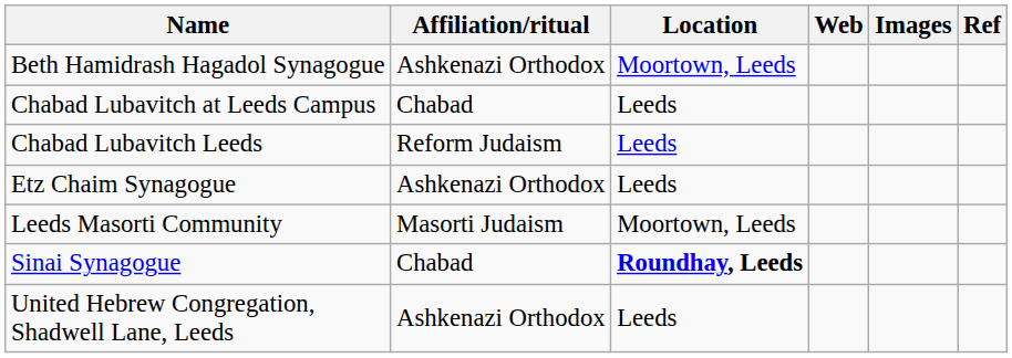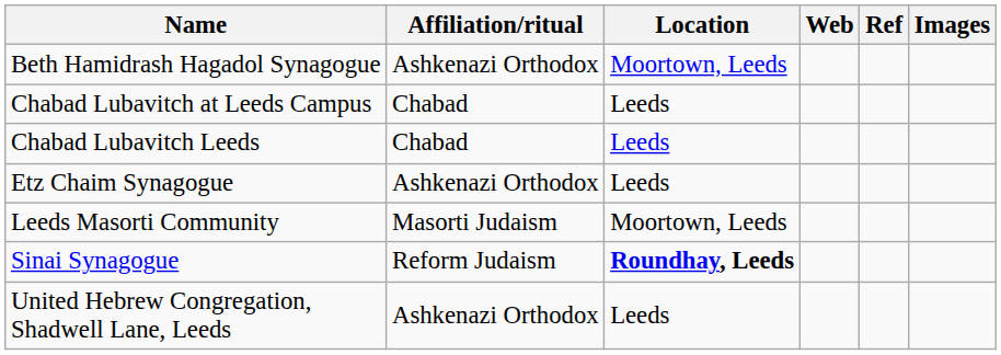columns swapped: Ref <-> Images
Chabad Lubavitch Leeds | Affiliation/ritual: Reform Judaism -> Chabad
Sinai Synagogue | Affiliation/ritual: Chabad -> Reform Judaism
